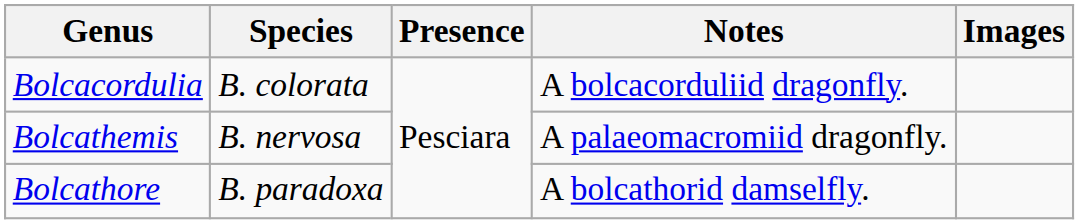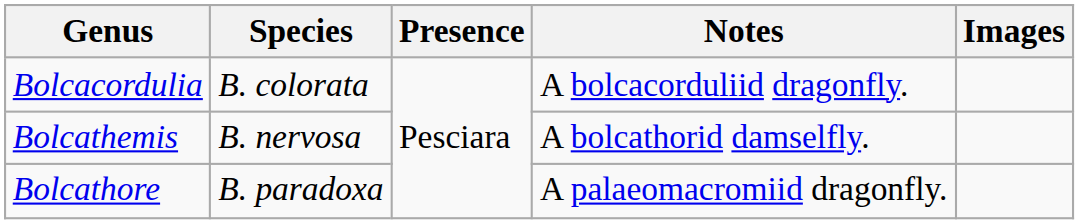Bolcathemis | Notes: A palaeomacromiid dragonfly. -> A bolcathorid damselfly.
Bolcathore | Notes: A bolcathorid damselfly. -> A palaeomacromiid dragonfly.
